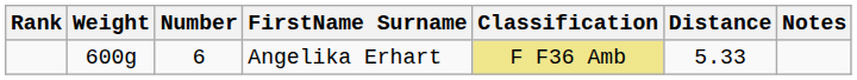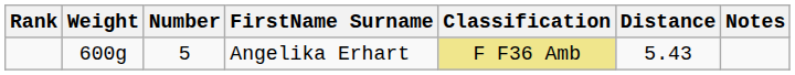Angelika Erhart | Number: 6 -> 5
Angelika Erhart | Distance: 5.33 -> 5.43
